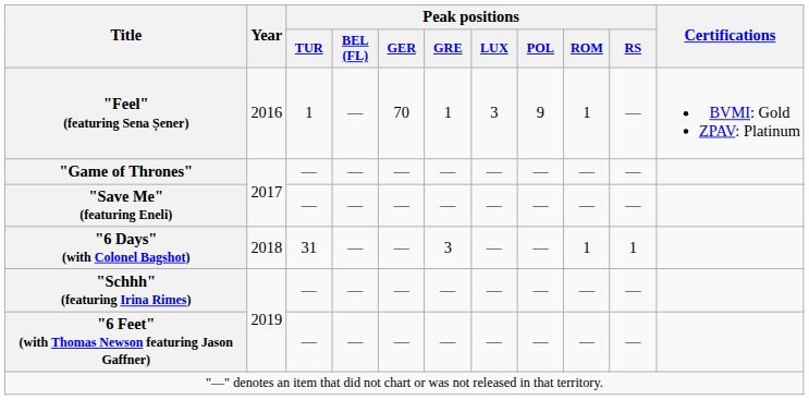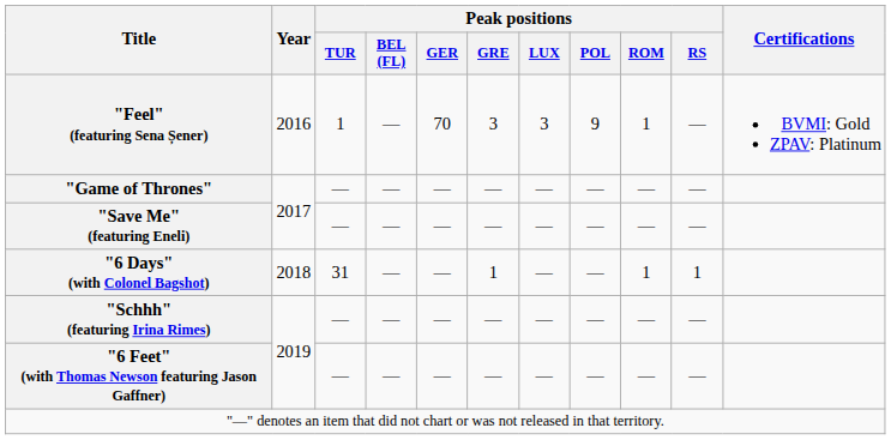"Feel" (featuring Sena Șener) | Peak positions / GRE: 1 -> 3
"6 Days" (with Colonel Bagshot) | Peak positions / GRE: 3 -> 1
